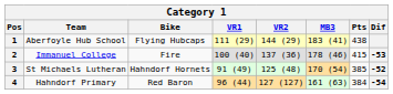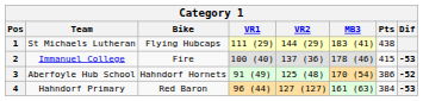1 | Team: Aberfoyle Hub School -> St Michaels Lutheran
3 | Team: St Michaels Lutheran -> Aberfoyle Hub School
3 | Pts: 385 -> 386
4 | Dif: -54 -> -53
